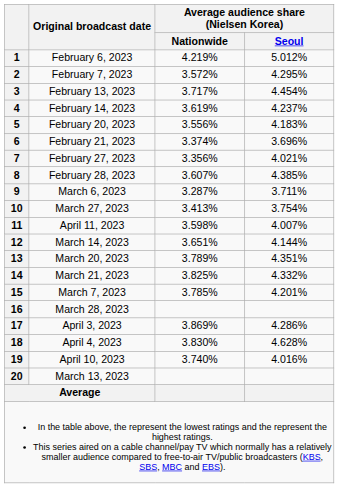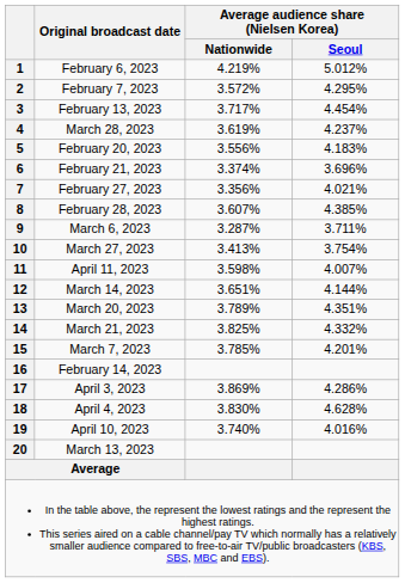4 | Original broadcast date: February 14, 2023 -> March 28, 2023
16 | Original broadcast date: March 28, 2023 -> February 14, 2023
